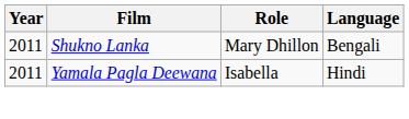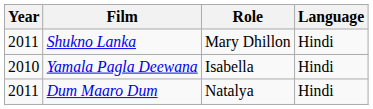Shukno Lanka | Language: Bengali -> Hindi
Yamala Pagla Deewana | Year: 2011 -> 2010
+ row: 2011 | Dum Maaro Dum | Natalya | Hindi
